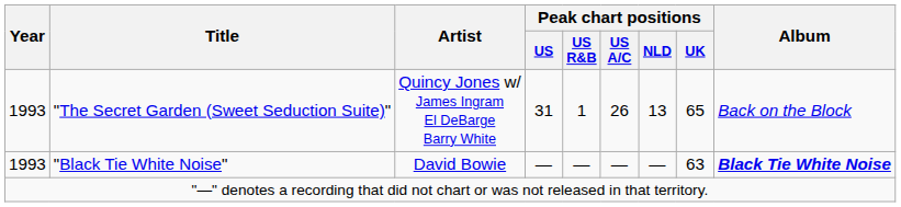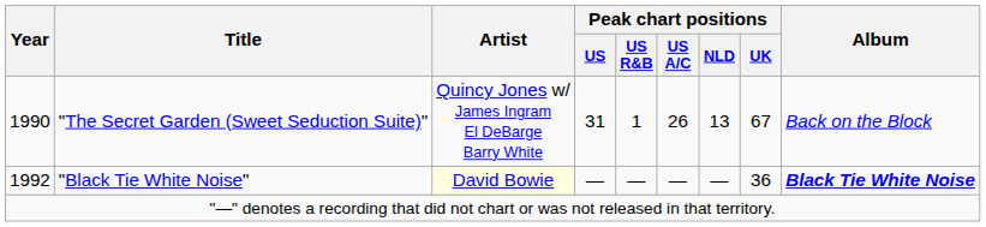"The Secret Garden (Sweet Seduction Suite)" | Year: 1993 -> 1990
"The Secret Garden (Sweet Seduction Suite)" | Peak chart positions / UK: 65 -> 67
"Black Tie White Noise" | Year: 1993 -> 1992
"Black Tie White Noise" | Artist: no background -> lightyellow background
"Black Tie White Noise" | Peak chart positions / UK: 63 -> 36
